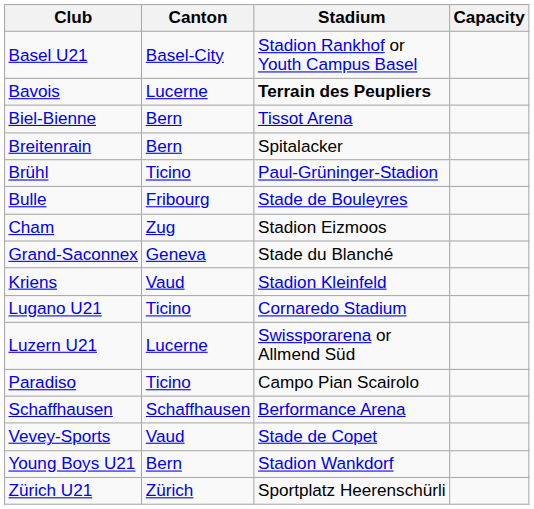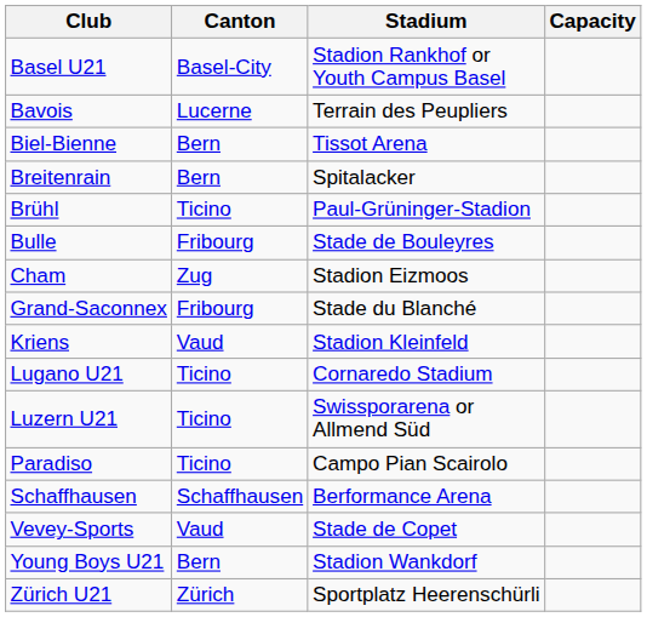Bavois | Stadium: bold -> normal
Grand-Saconnex | Canton: Geneva -> Fribourg
Luzern U21 | Canton: Lucerne -> Ticino
